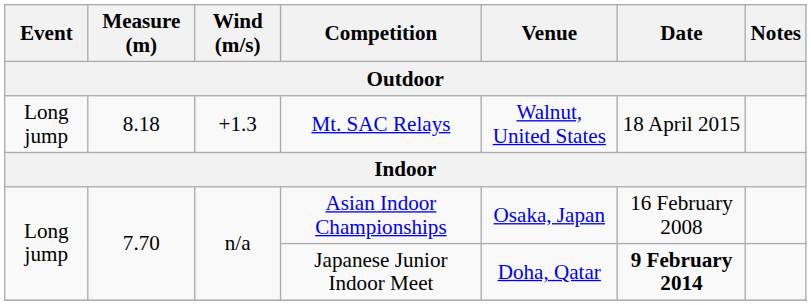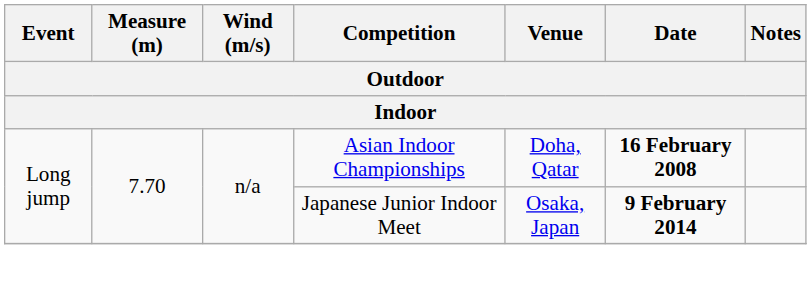- row: Long jump | 8.18 | +1.3 | Mt. SAC Relays | Walnut, United States | 18 April 2015
Asian Indoor Championships | Venue: Osaka, Japan -> Doha, Qatar
Asian Indoor Championships | Date: normal -> bold
Japanese Junior Indoor Meet | Venue: Doha, Qatar -> Osaka, Japan
